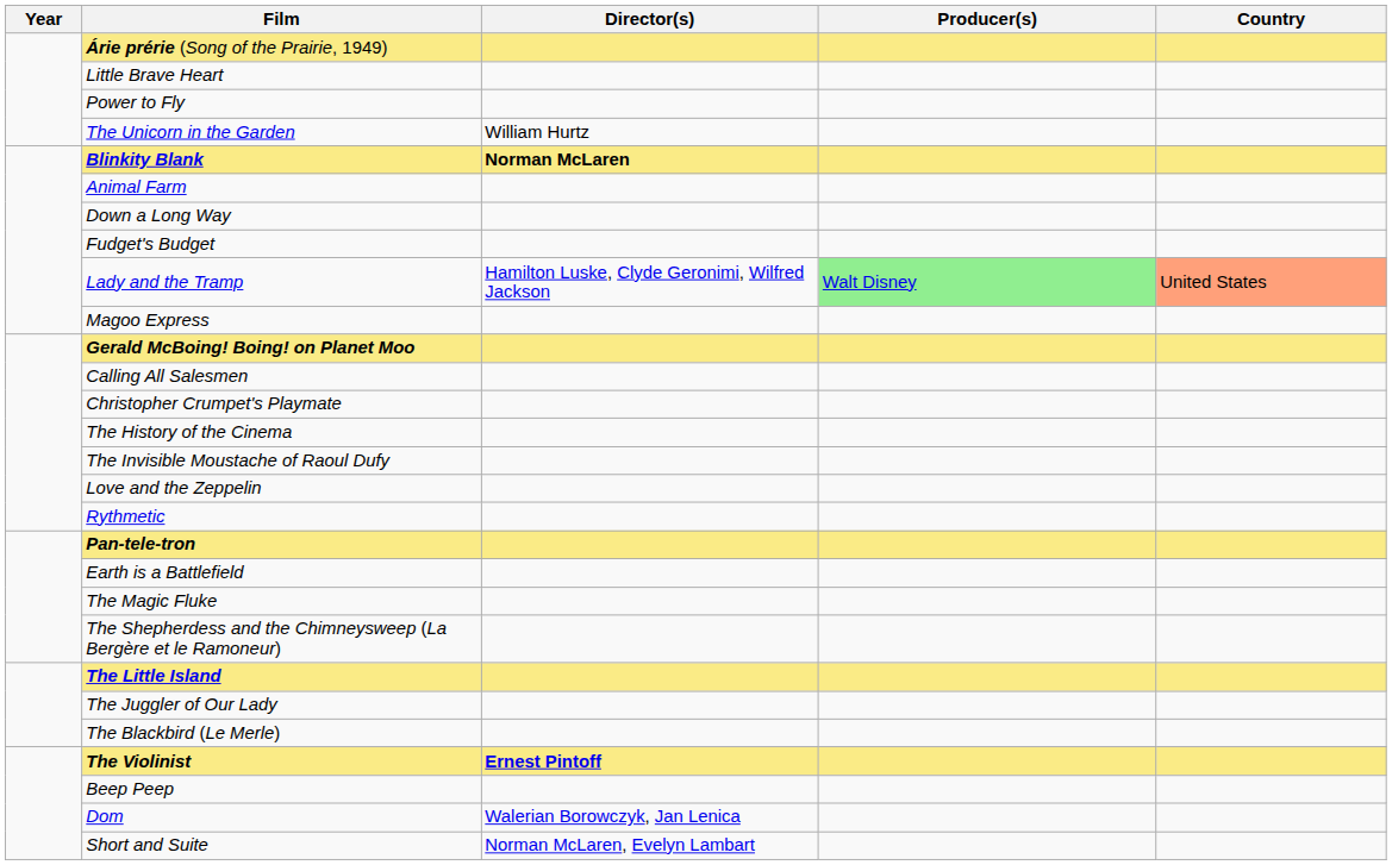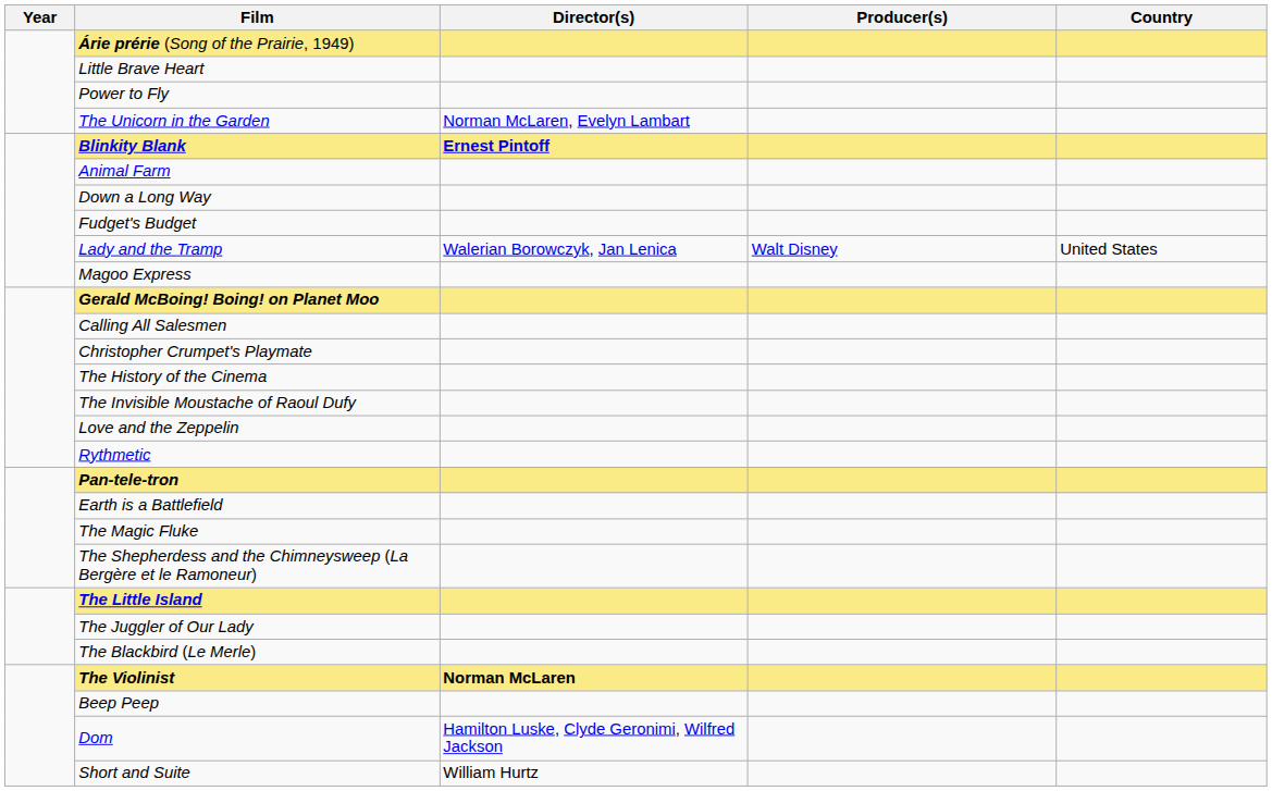The Unicorn in the Garden | Director(s): William Hurtz -> Norman McLaren, Evelyn Lambart
Blinkity Blank | Director(s): Norman McLaren -> Ernest Pintoff
Lady and the Tramp | Director(s): Hamilton Luske, Clyde Geronimi, Wilfred Jackson -> Walerian Borowczyk, Jan Lenica
Lady and the Tramp | Producer(s): lightgreen background -> no background
Lady and the Tramp | Country: lightsalmon background -> no background
The Violinist | Director(s): Ernest Pintoff -> Norman McLaren
Dom | Director(s): Walerian Borowczyk, Jan Lenica -> Hamilton Luske, Clyde Geronimi, Wilfred Jackson
Short and Suite | Director(s): Norman McLaren, Evelyn Lambart -> William Hurtz
